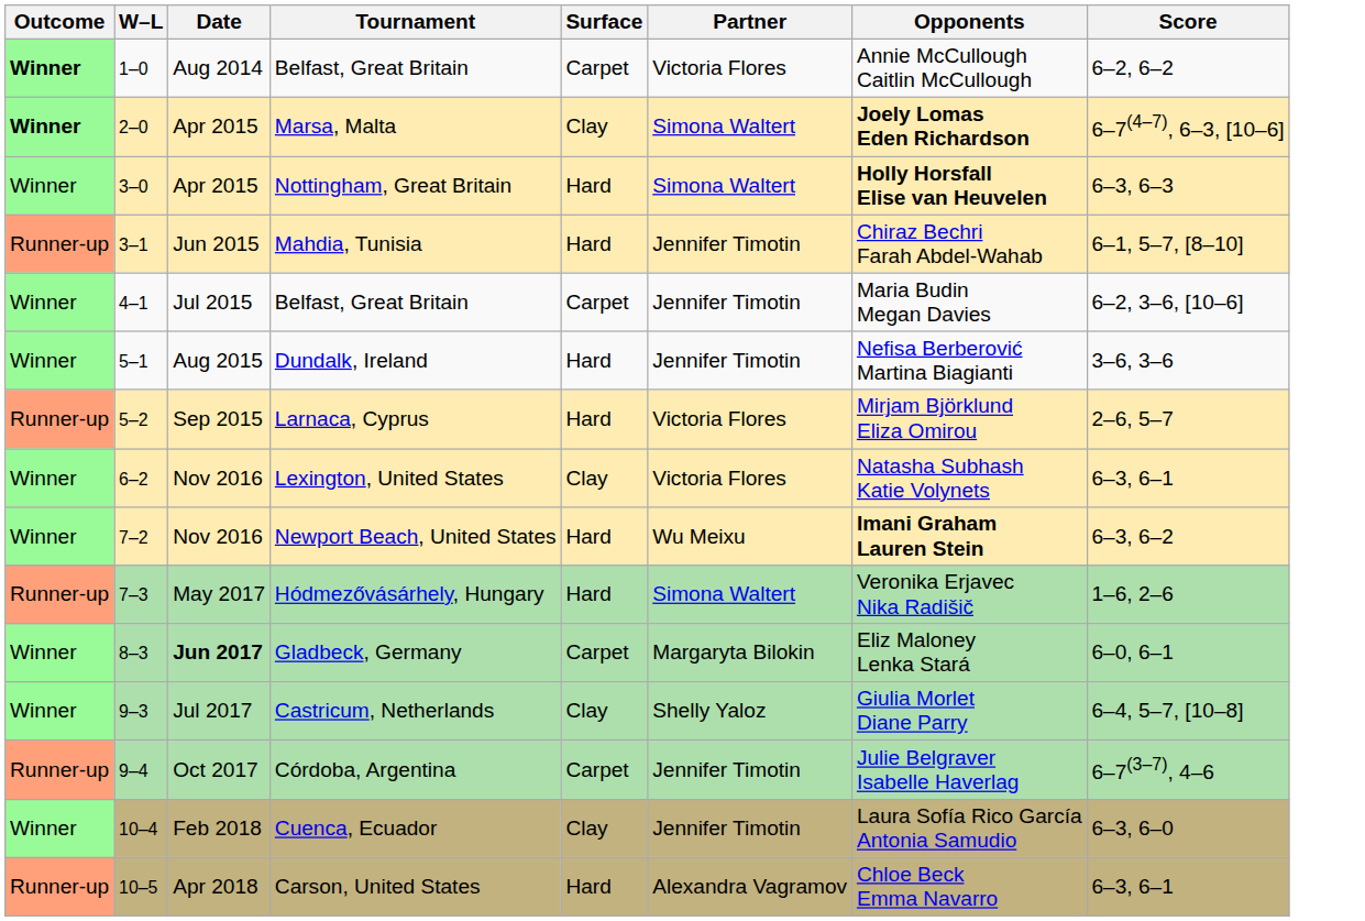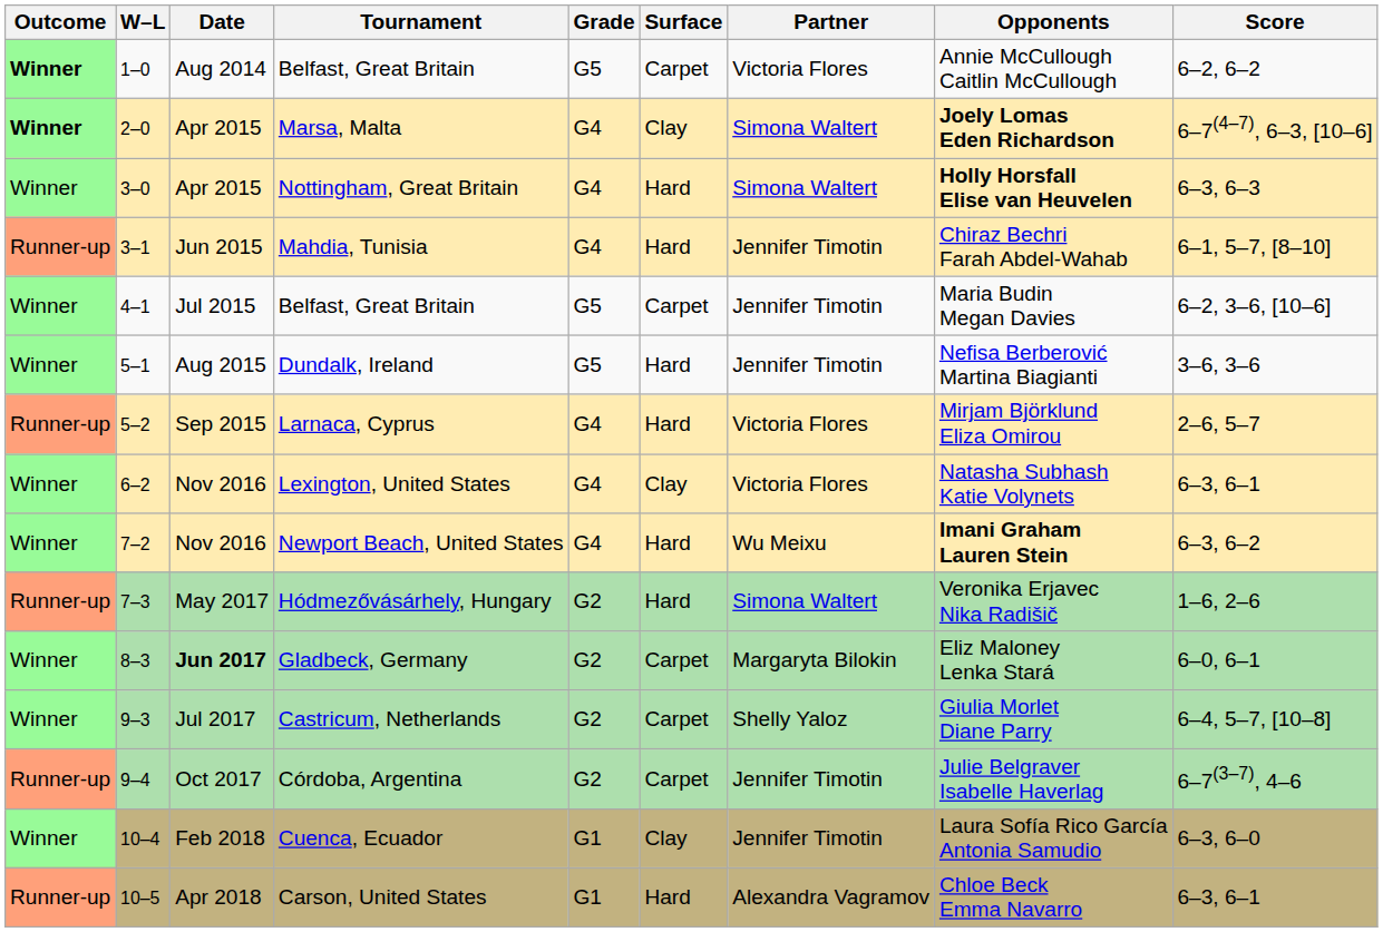+ column: Grade | G5 | G4 | G4 | G4 | G5 | G5 | G4 | G4 | G4 | G2 | G2 | G2 | G2 | G1 | G1
Castricum, Netherlands | Surface: Clay -> Carpet
